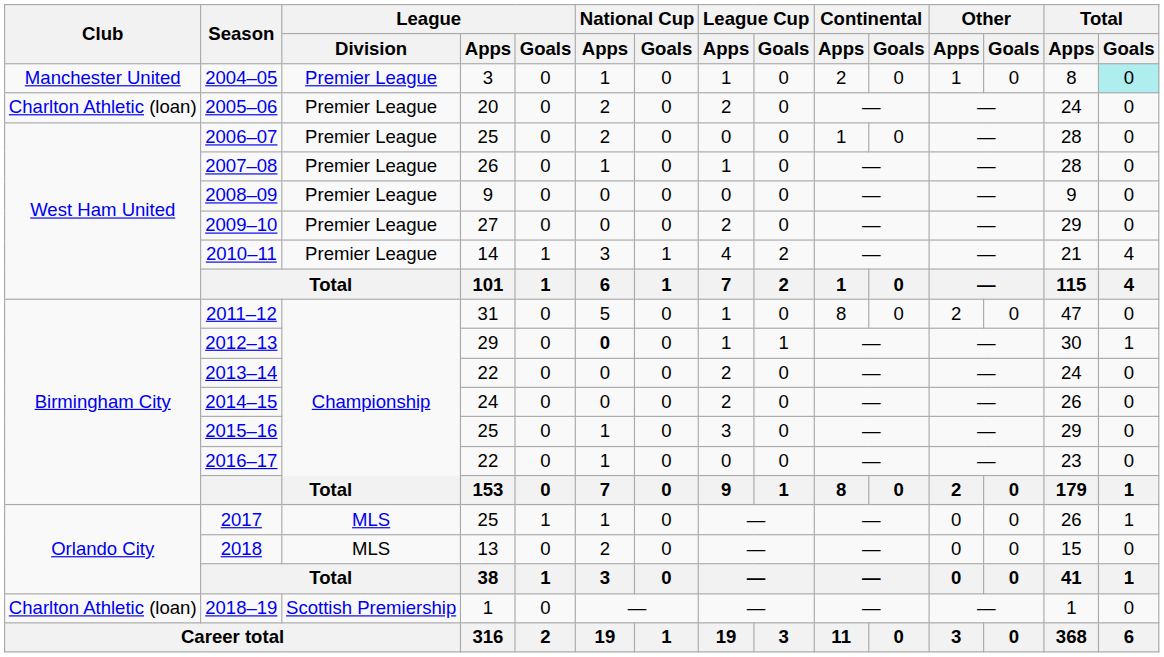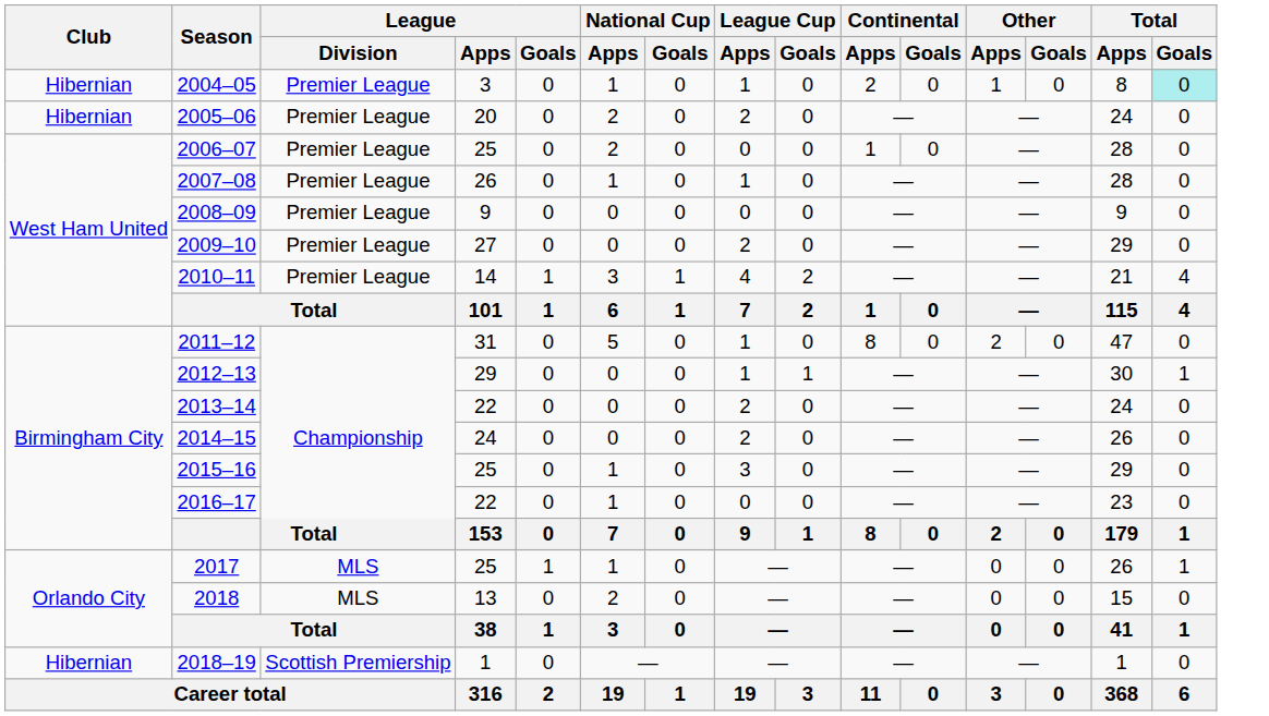2004–05 | Club: Manchester United -> Hibernian
2005–06 | Club: Charlton Athletic (loan) -> Hibernian
2012–13 | National Cup / Apps: bold -> normal
2018–19 | Club: Charlton Athletic (loan) -> Hibernian
